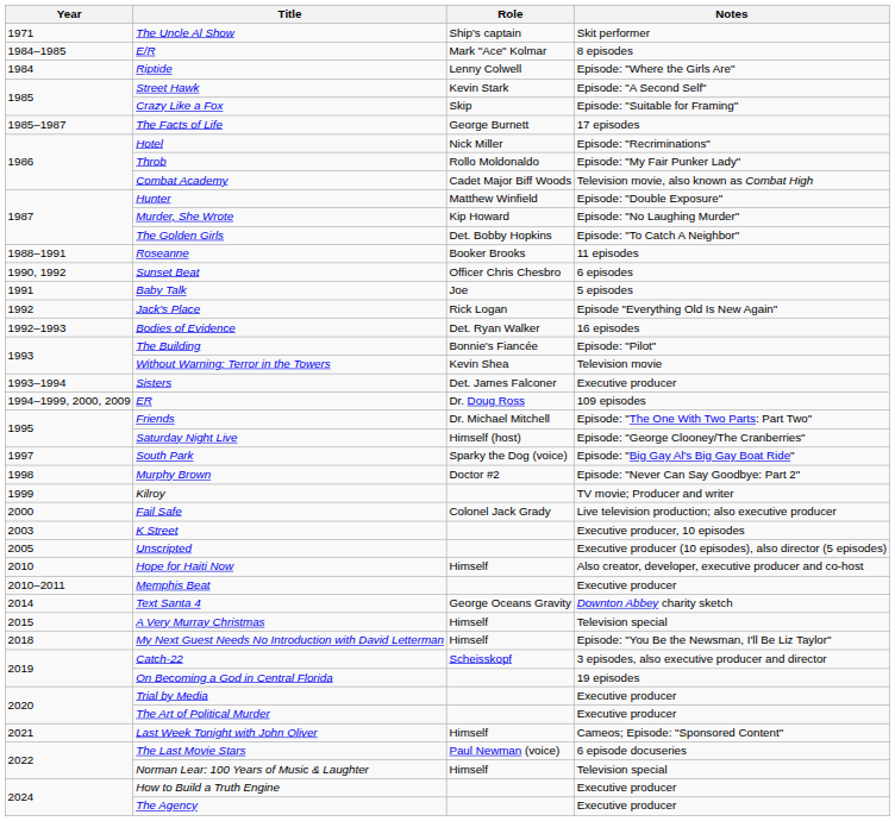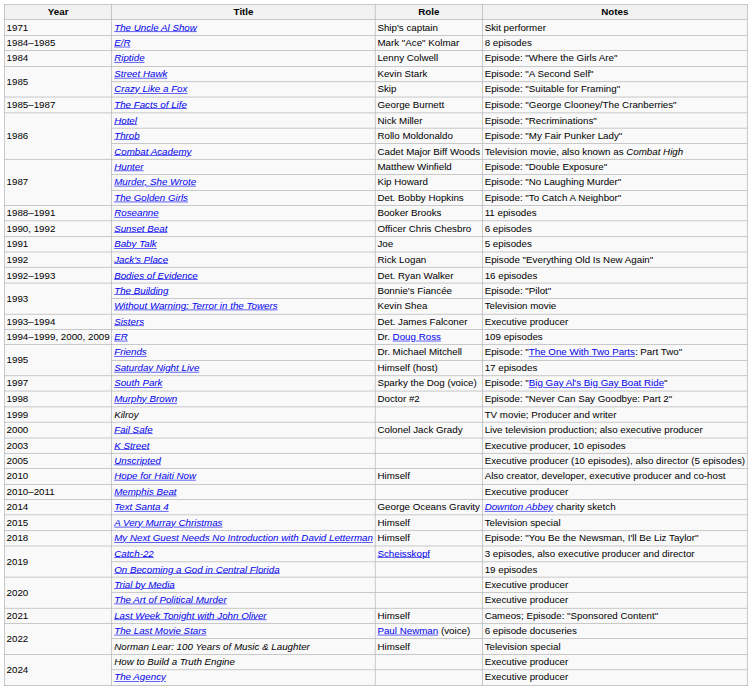The Facts of Life | Notes: 17 episodes -> Episode: "George Clooney/The Cranberries"
Saturday Night Live | Notes: Episode: "George Clooney/The Cranberries" -> 17 episodes
